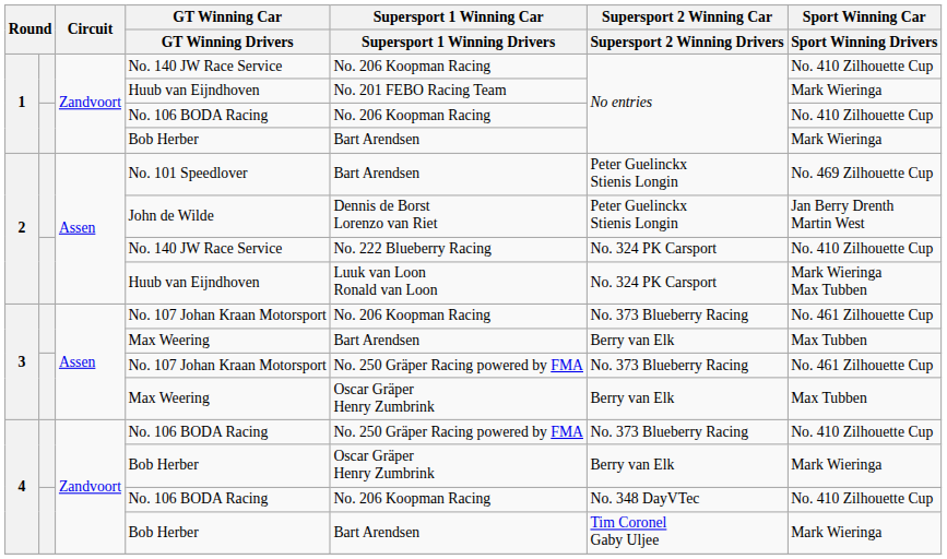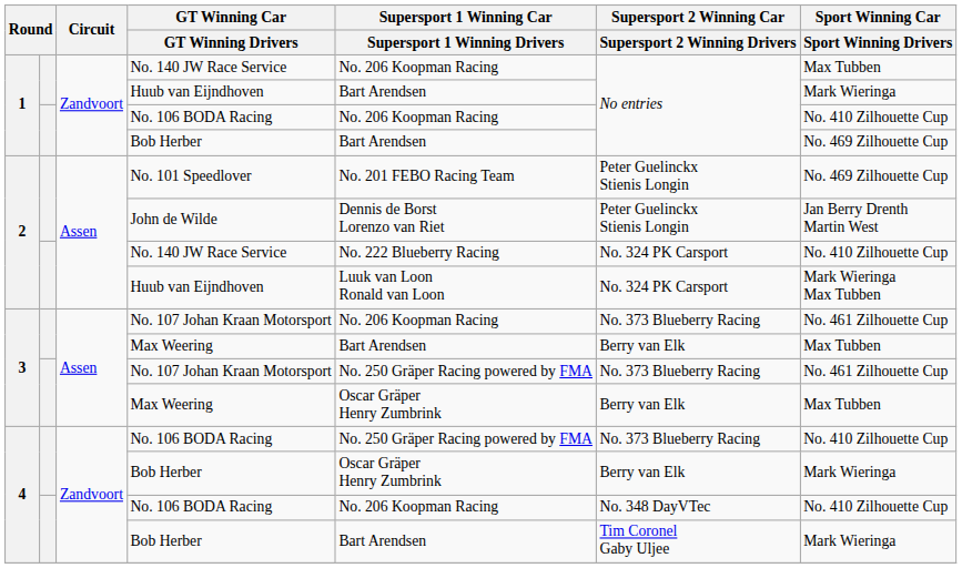1 / No. 140 JW Race Service | Sport Winning Car / Sport Winning Drivers: No. 410 Zilhouette Cup -> Max Tubben
1 / Huub van Eijndhoven | Supersport 1 Winning Car / Supersport 1 Winning Drivers: No. 201 FEBO Racing Team -> Bart Arendsen
1 / Bob Herber | Sport Winning Car / Sport Winning Drivers: Mark Wieringa -> No. 469 Zilhouette Cup
No. 101 Speedlover | Supersport 1 Winning Car / Supersport 1 Winning Drivers: Bart Arendsen -> No. 201 FEBO Racing Team
